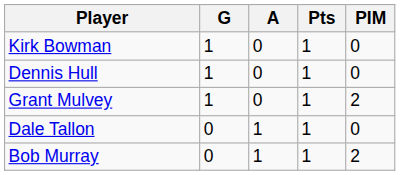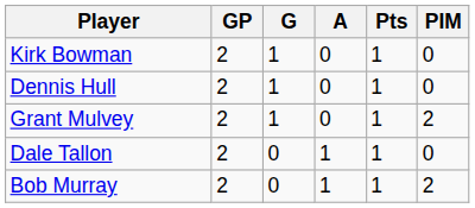+ column: GP | 2 | 2 | 2 | 2 | 2
